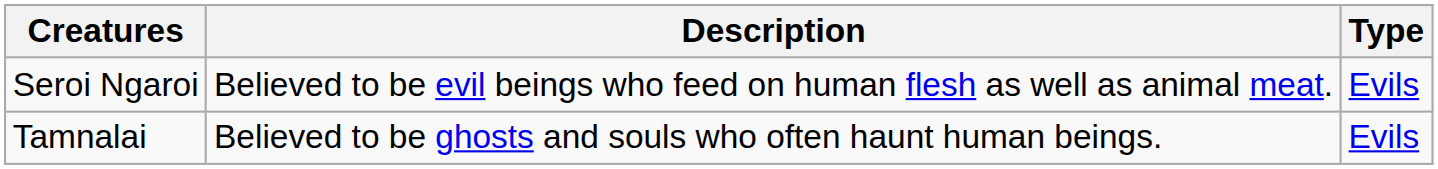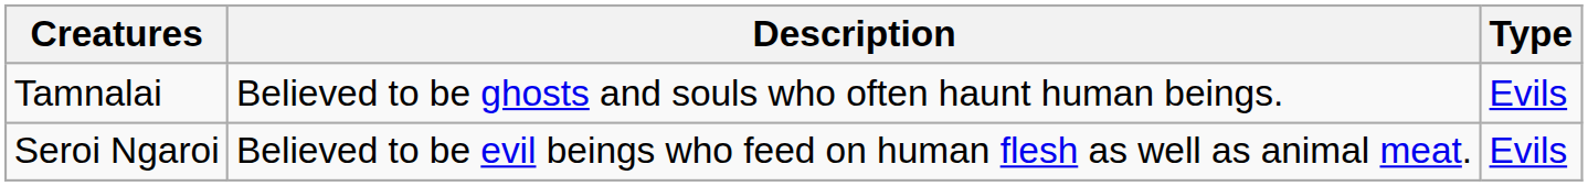rows swapped: Seroi Ngaroi <-> Tamnalai
